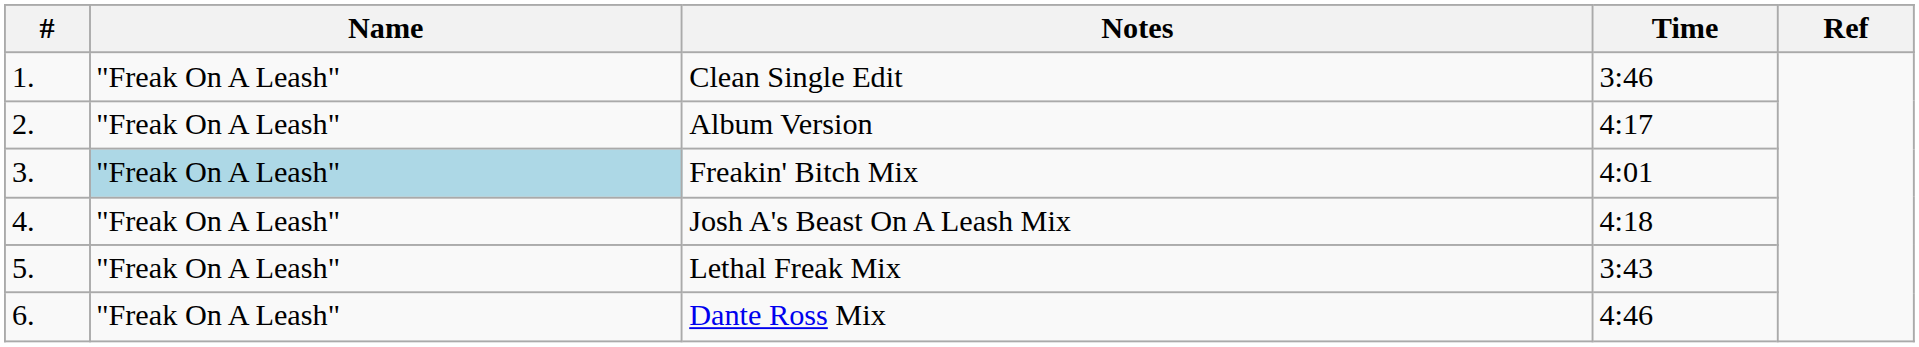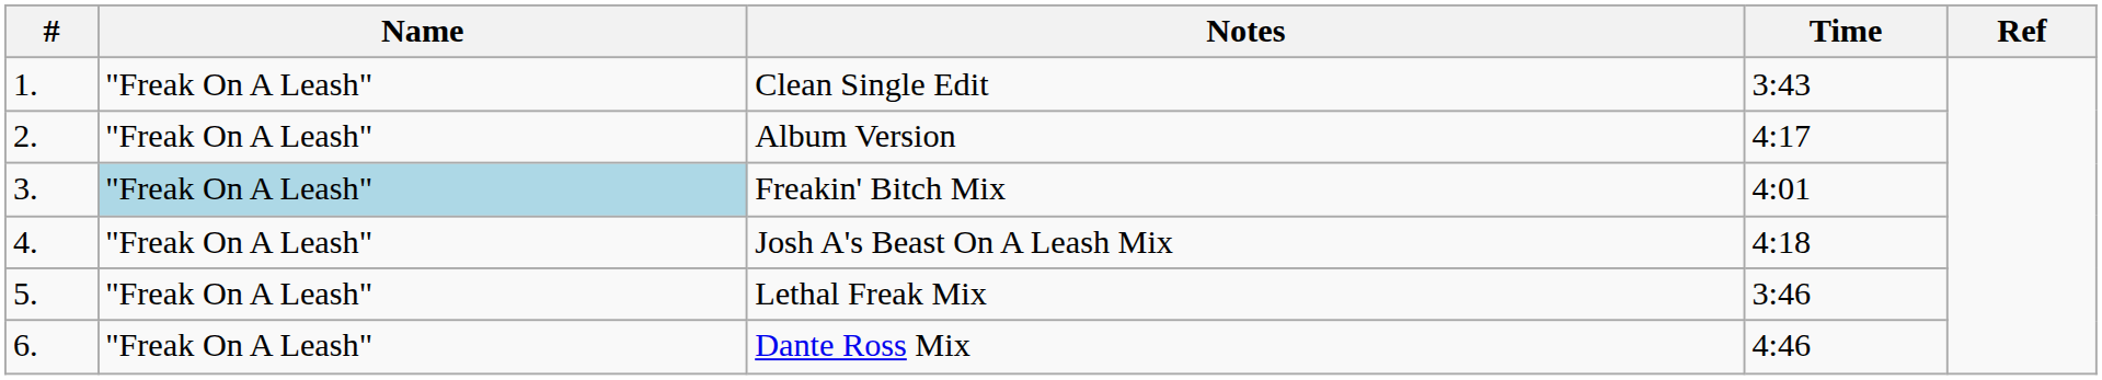Clean Single Edit | Time: 3:46 -> 3:43
Lethal Freak Mix | Time: 3:43 -> 3:46
